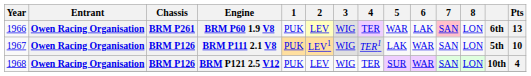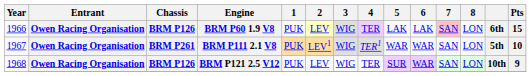BRM P60 1.9 V8 | Chassis: BRM P261 -> BRM P126
BRM P60 1.9 V8 | 5: WAR -> LAK
BRM P60 1.9 V8 | Pts: 13 -> 15
BRM P111 2.1 V8 | Chassis: BRM P126 -> BRM P261
BRM P111 2.1 V8 | 5: LAK -> WAR
BRM P121 2.5 V12 | Pts: 4 -> 9
